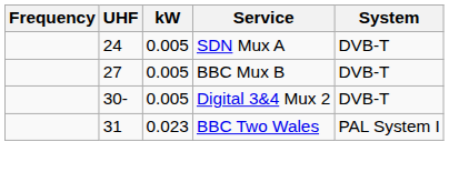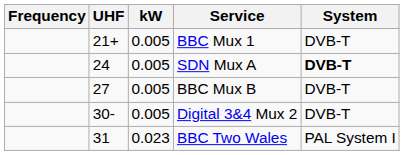+ row: 21+ | 0.005 | BBC Mux 1 | DVB-T
SDN Mux A | System: normal -> bold
